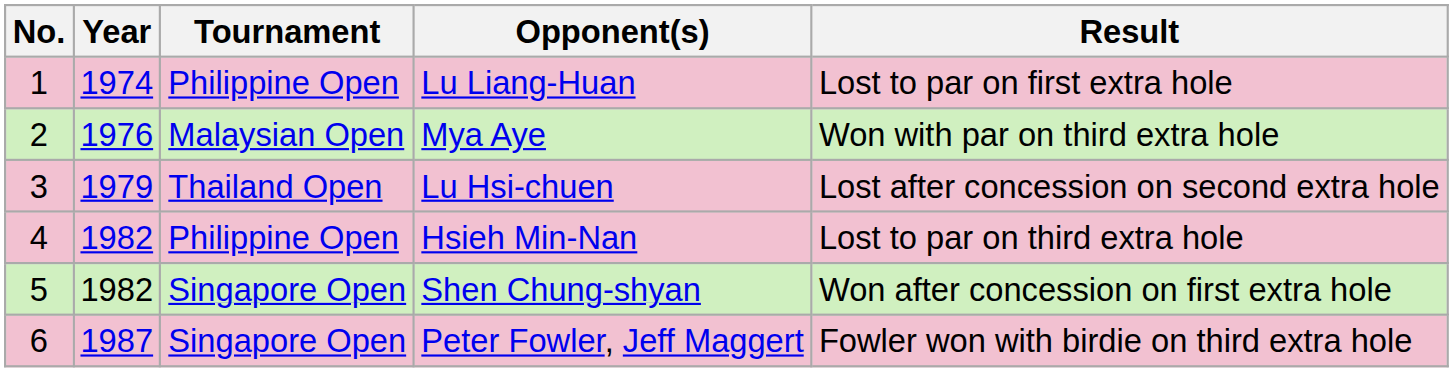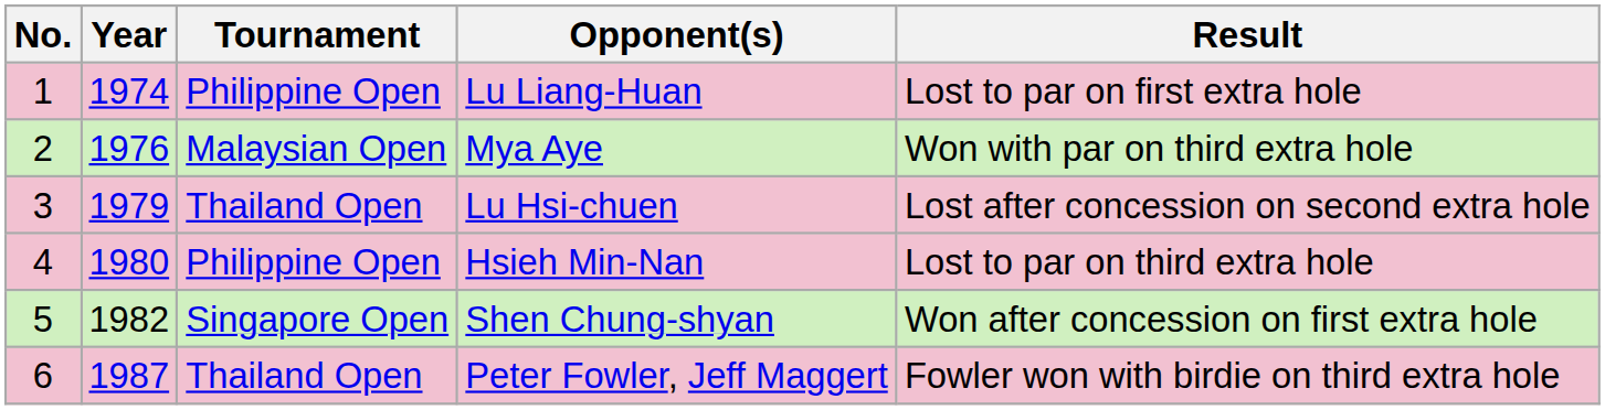Hsieh Min-Nan | Year: 1982 -> 1980
Peter Fowler, Jeff Maggert | Tournament: Singapore Open -> Thailand Open
